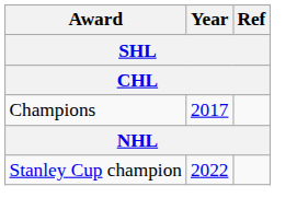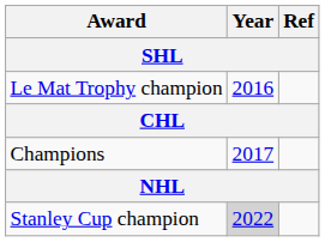+ row: Le Mat Trophy champion | 2016
Stanley Cup champion | Year: no background -> lightgrey background
